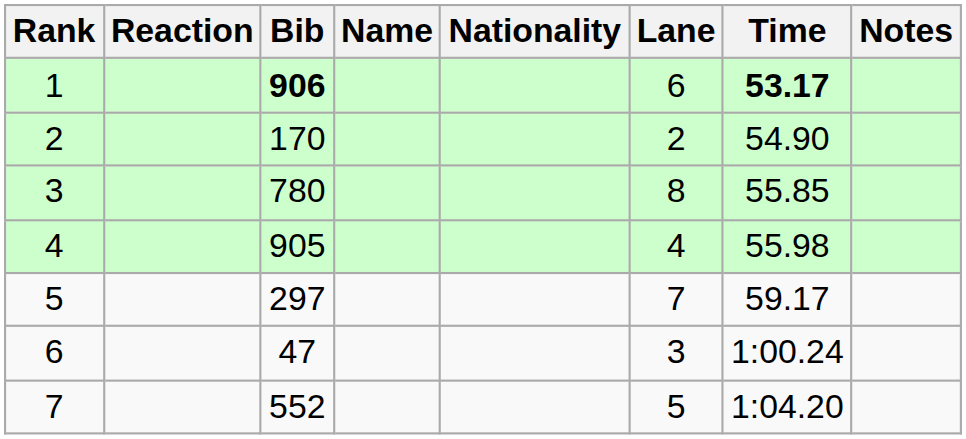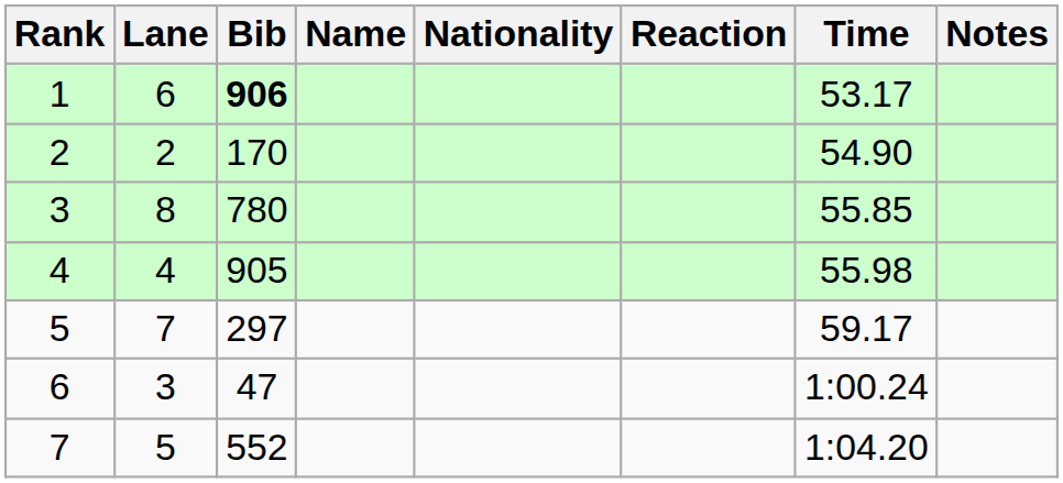columns swapped: Lane <-> Reaction
1 | Time: bold -> normal
